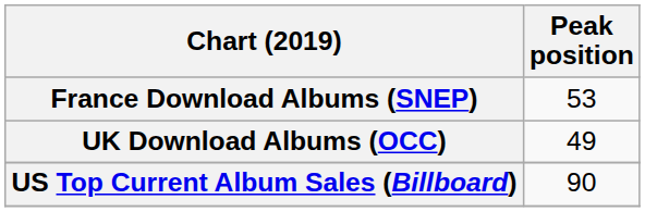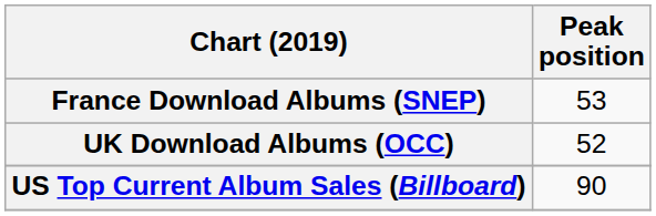UK Download Albums (OCC) | Peak position: 49 -> 52
